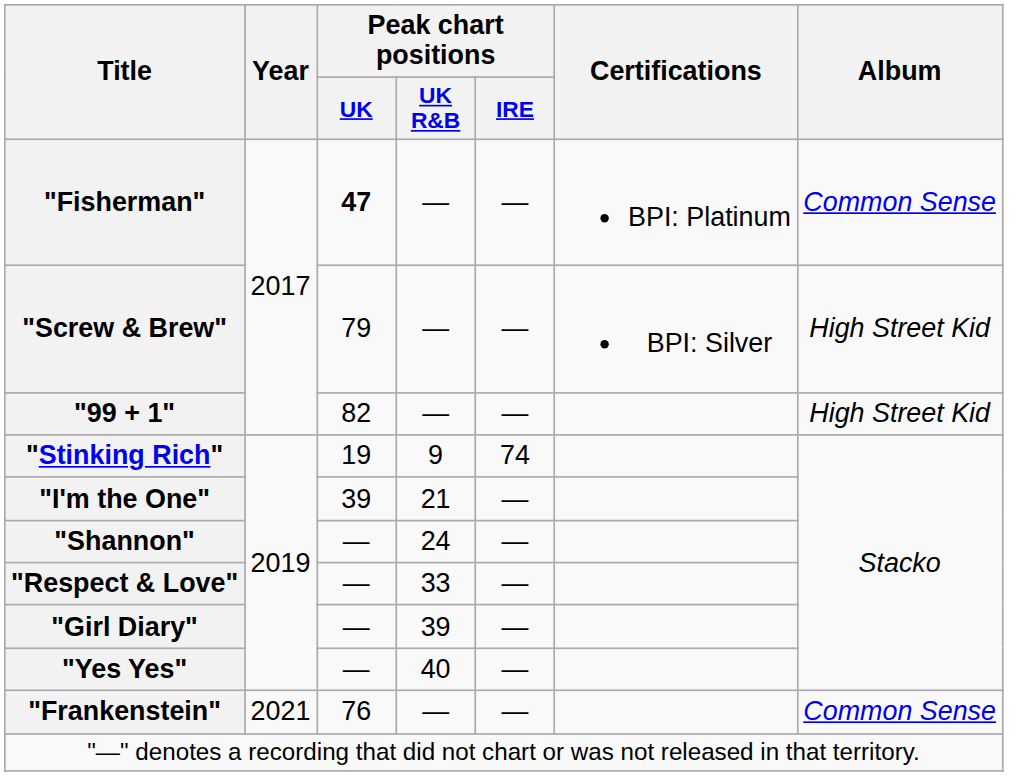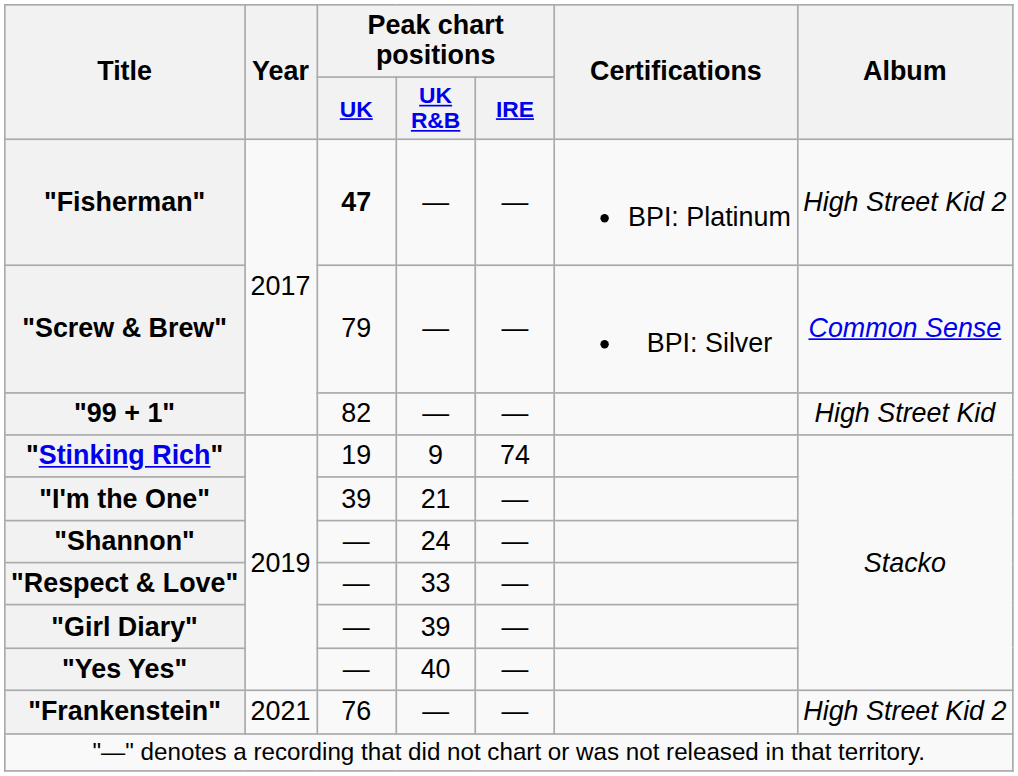"Fisherman" | Album: Common Sense -> High Street Kid 2
"Screw & Brew" | Album: High Street Kid -> Common Sense
"Frankenstein" | Album: Common Sense -> High Street Kid 2
